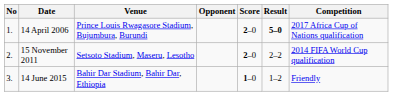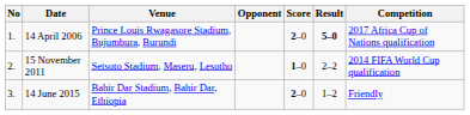15 November 2011 | Score: 2–0 -> 1–0
14 June 2015 | Score: 1–0 -> 2–0
